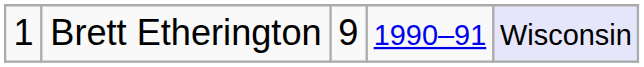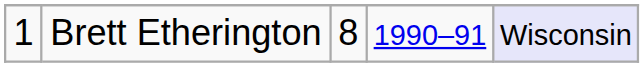Brett Etherington | column 3: 9 -> 8
